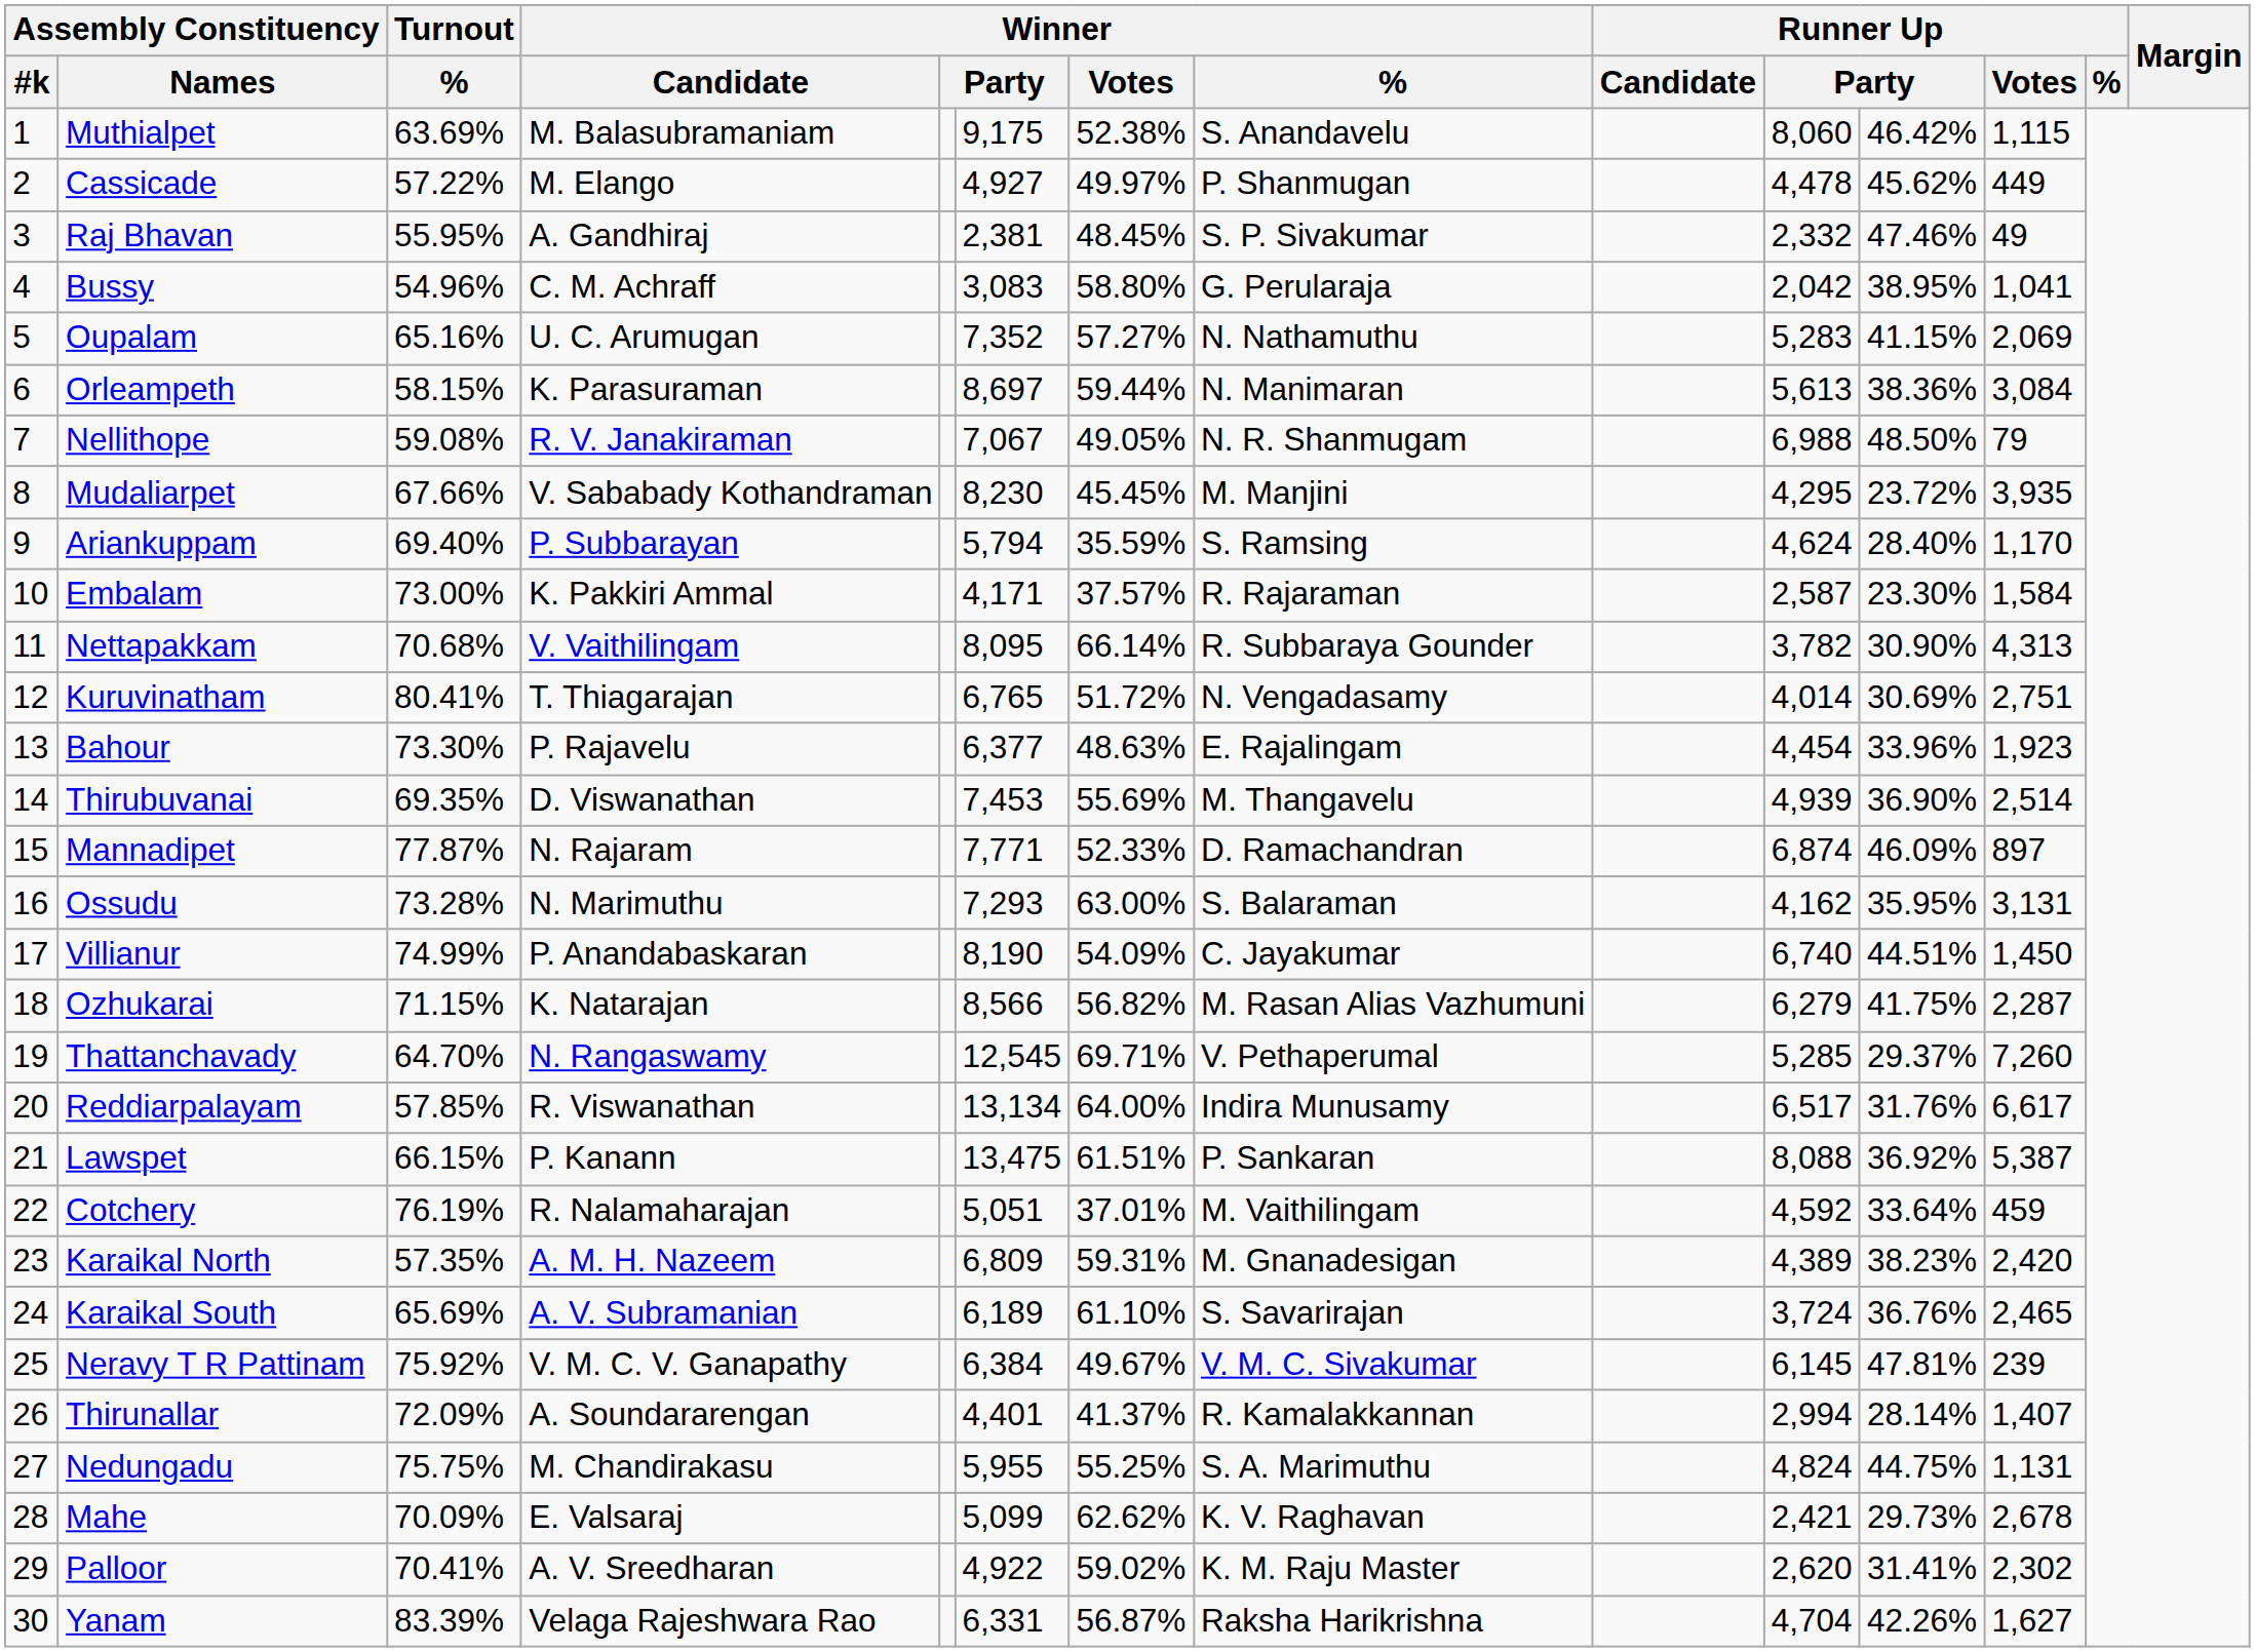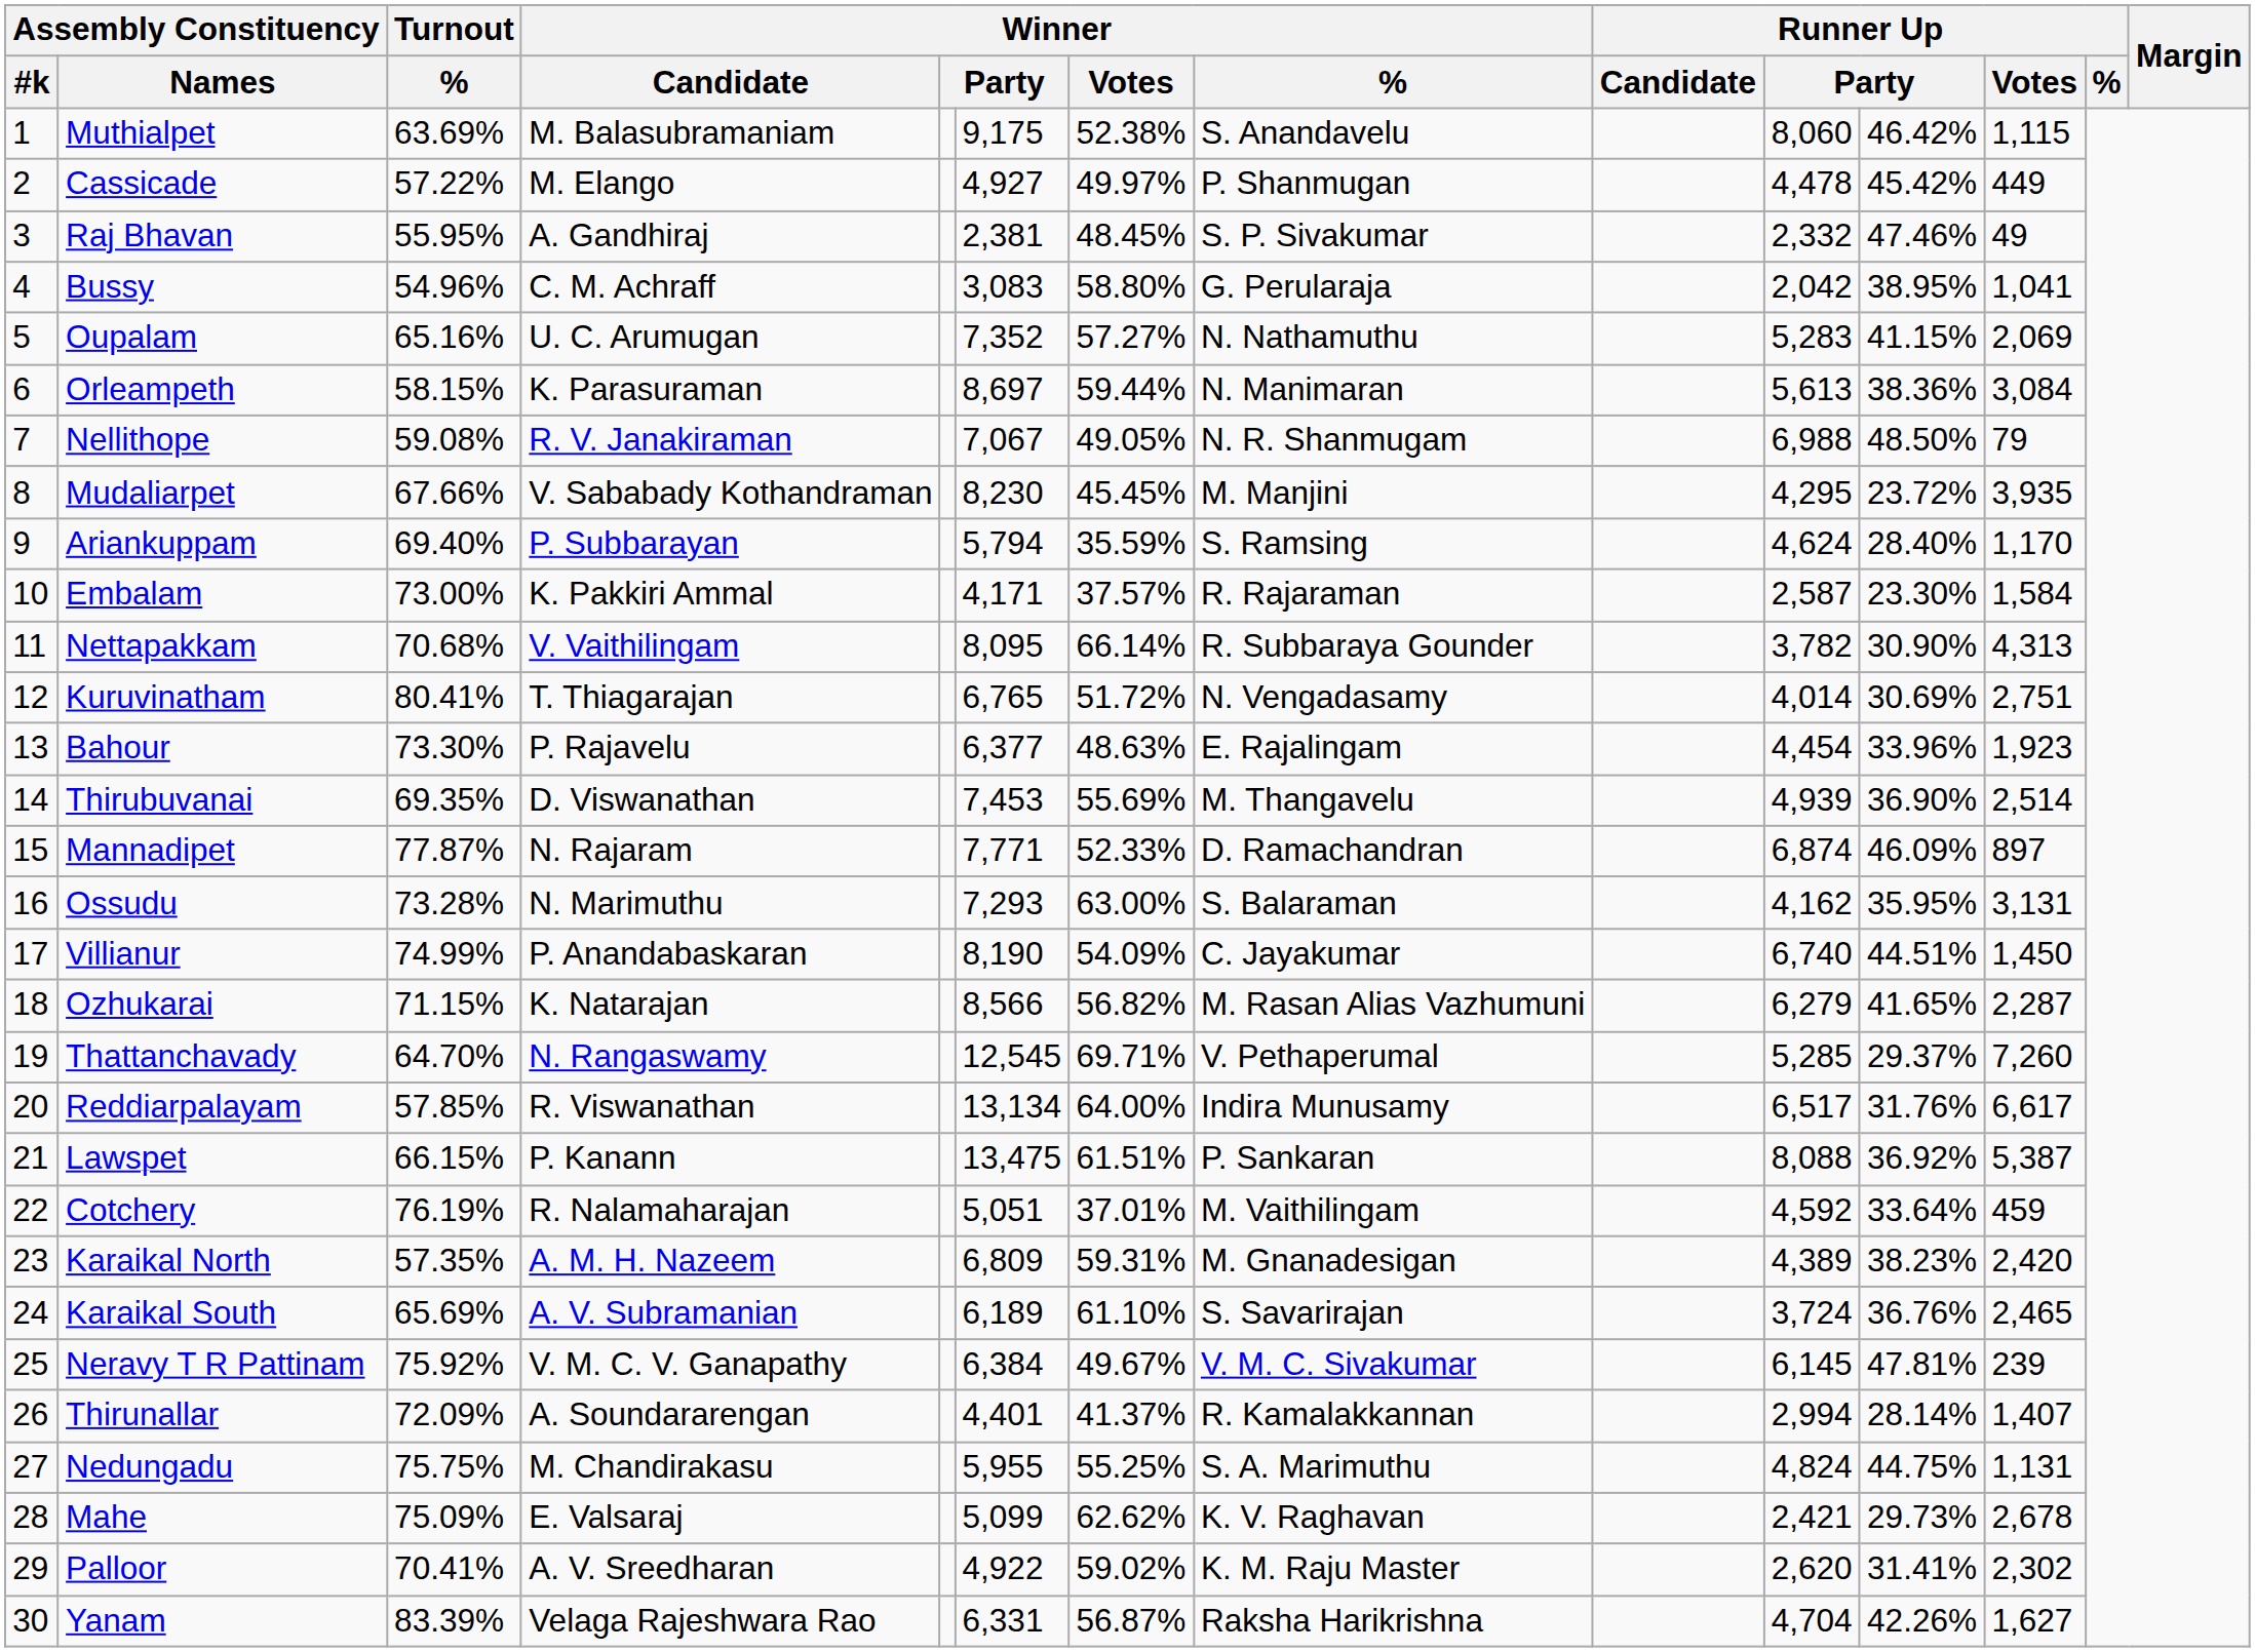Cassicade | column 11: 45.62% -> 45.42%
Ozhukarai | column 11: 41.75% -> 41.65%
Mahe | Turnout / %: 70.09% -> 75.09%
